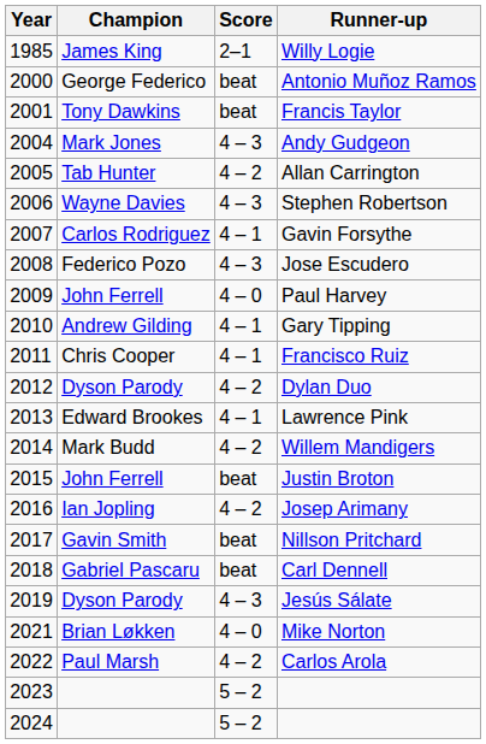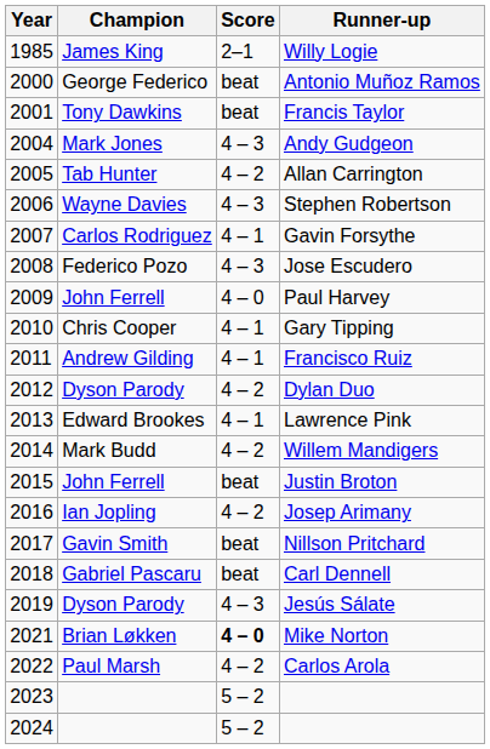Gary Tipping | Champion: Andrew Gilding -> Chris Cooper
Francisco Ruiz | Champion: Chris Cooper -> Andrew Gilding
Mike Norton | Score: normal -> bold
